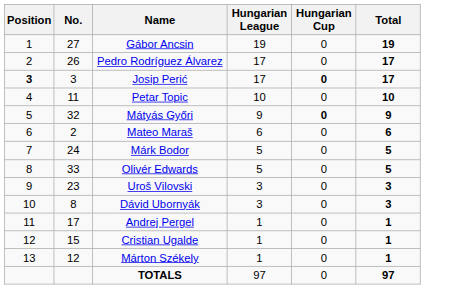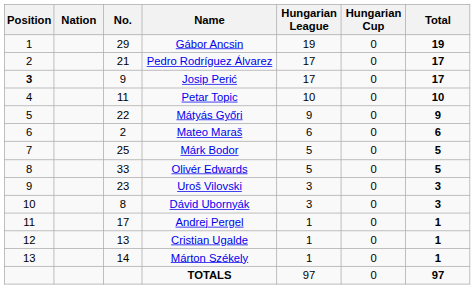+ column: Nation
Gábor Ancsin | No.: 27 -> 29
Pedro Rodríguez Álvarez | No.: 26 -> 21
Josip Perić | No.: 3 -> 9
Josip Perić | Hungarian Cup: bold -> normal
Mátyás Győri | No.: 32 -> 22
Mátyás Győri | Hungarian Cup: bold -> normal
Márk Bodor | No.: 24 -> 25
Cristian Ugalde | No.: 15 -> 13
Márton Székely | No.: 12 -> 14
